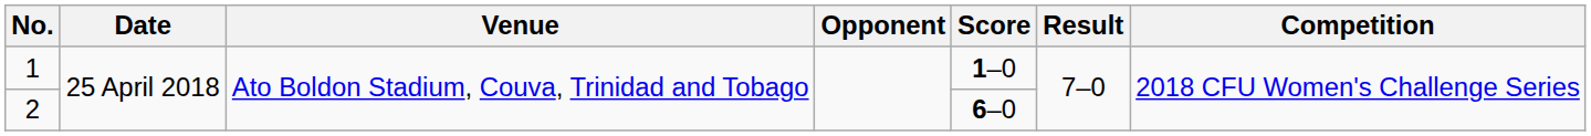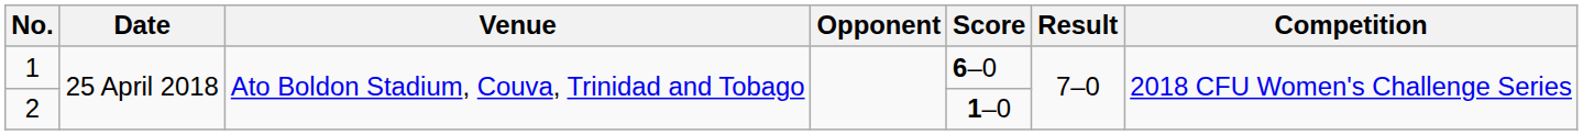1 | Score: 1–0 -> 6–0
2 | Score: 6–0 -> 1–0
